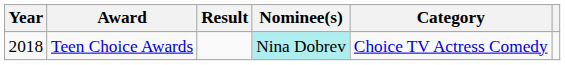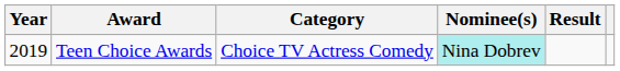columns swapped: Category <-> Result
Teen Choice Awards | Year: 2018 -> 2019
